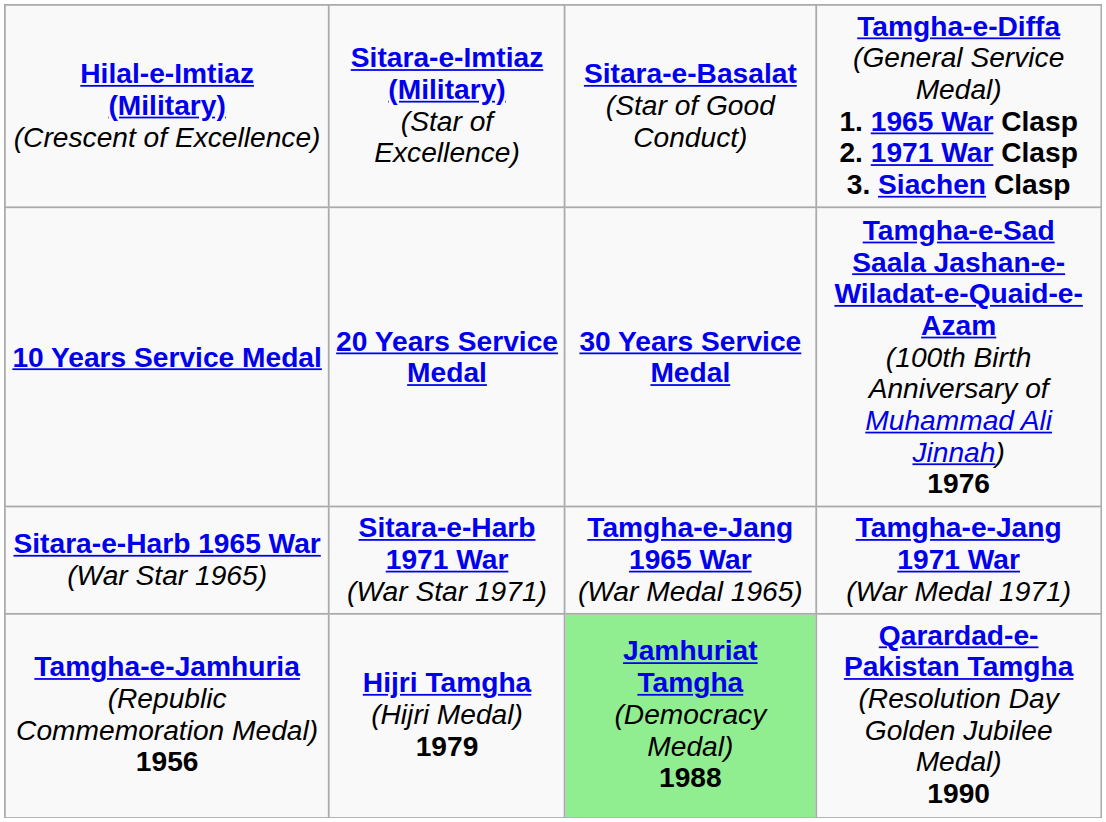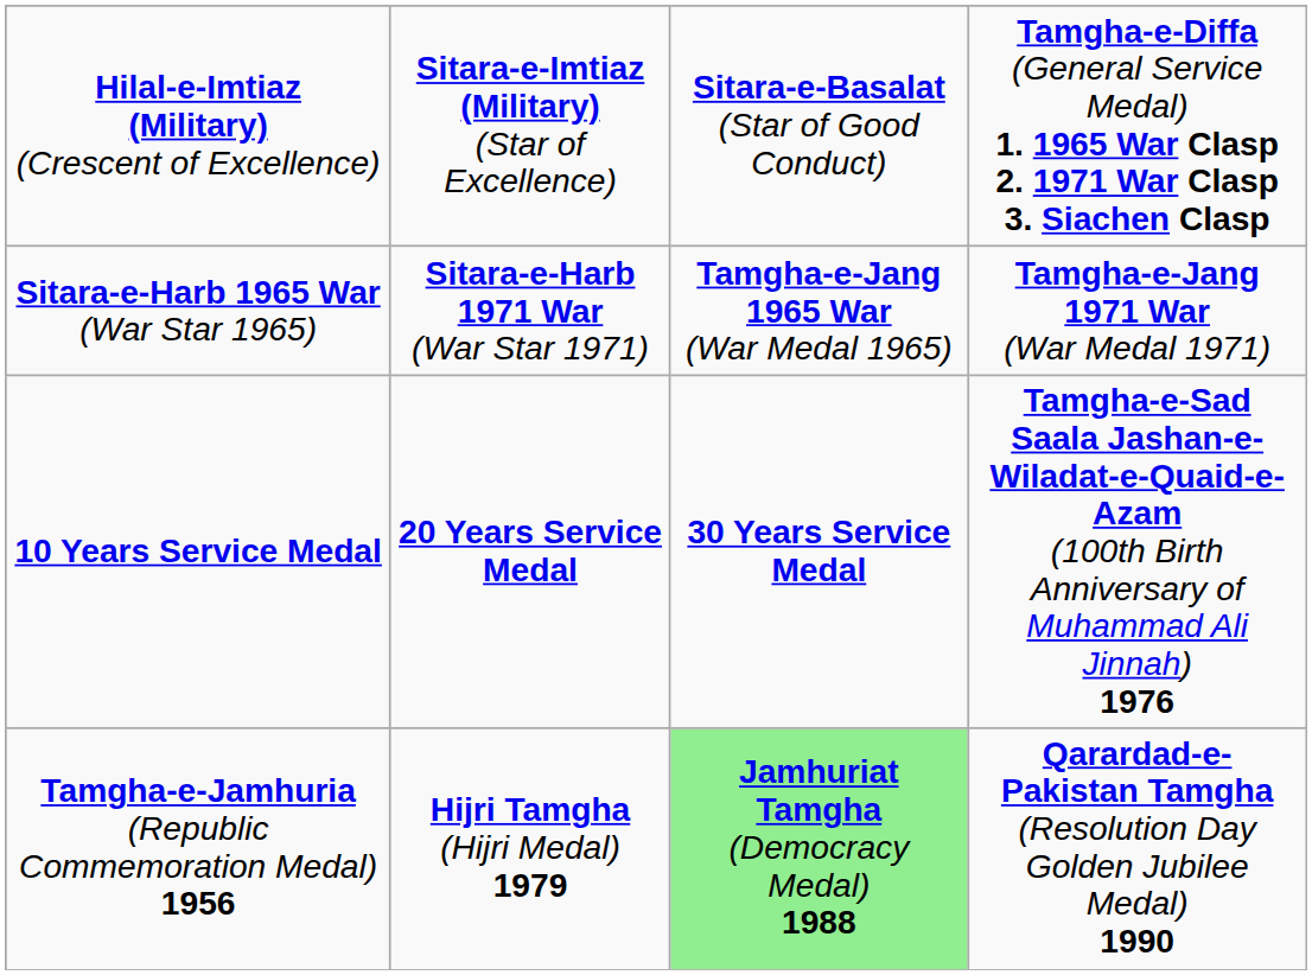rows swapped: Sitara-e-Harb 1965 War (War Star 1965) <-> 10 Years Service Medal
